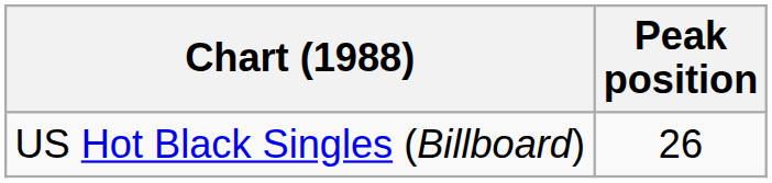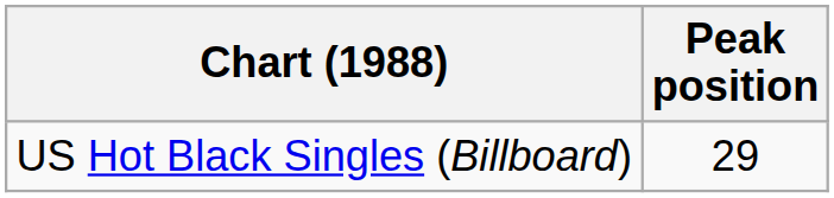US Hot Black Singles (Billboard) | Peak position: 26 -> 29
